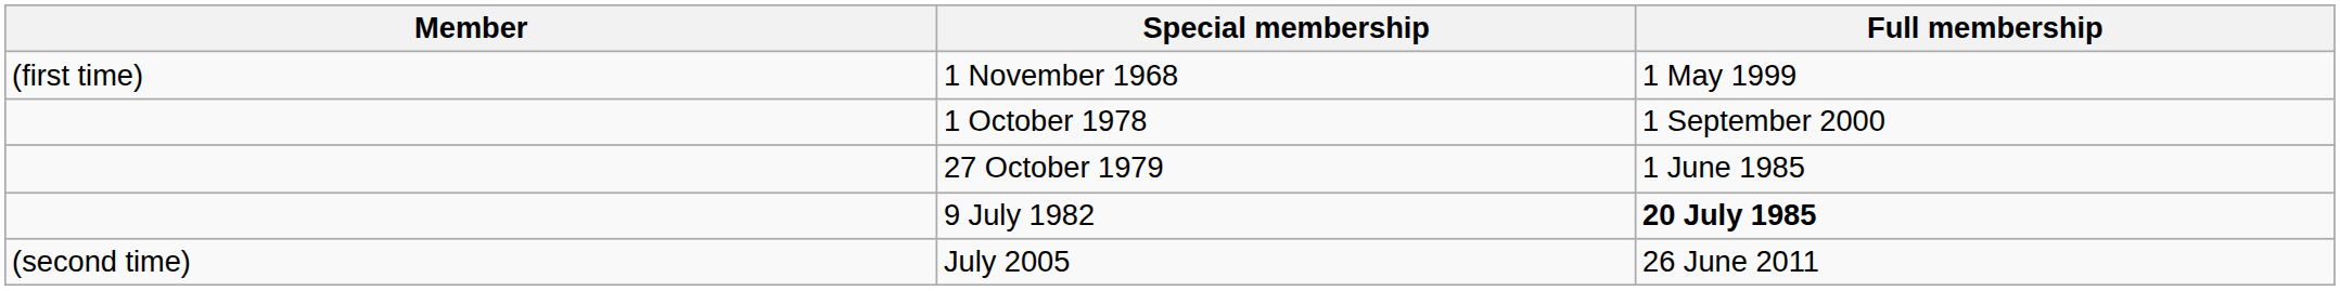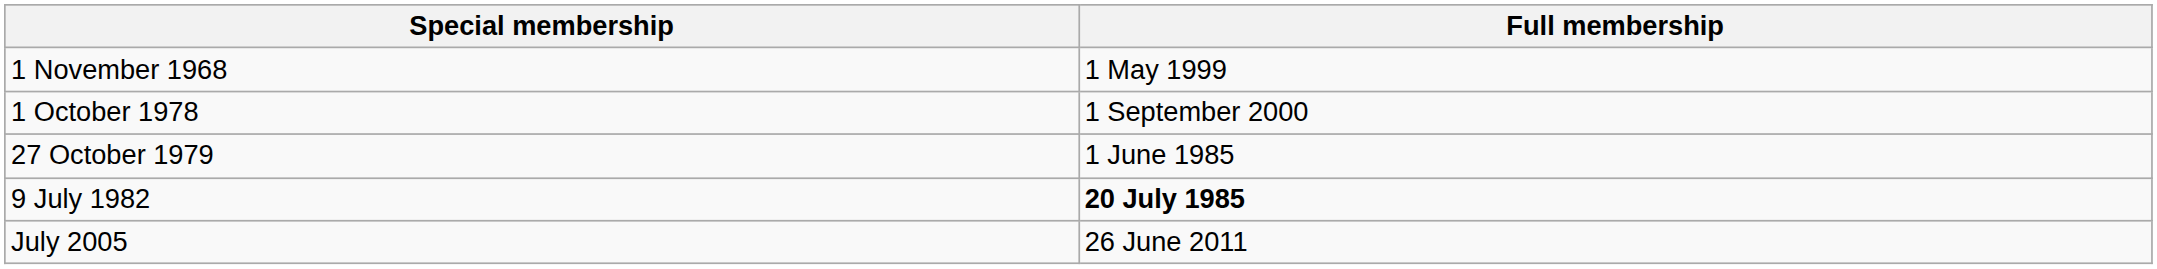- column: Member | (first time) | (second time)
